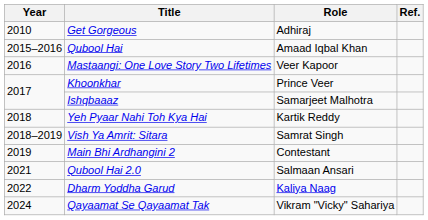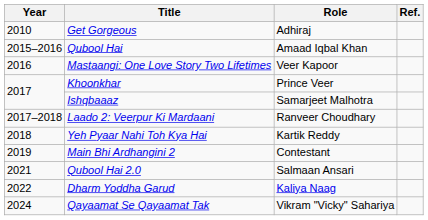+ row: 2017–2018 | Laado 2: Veerpur Ki Mardaani | Ranveer Choudhary
- row: 2018–2019 | Vish Ya Amrit: Sitara | Samrat Singh
